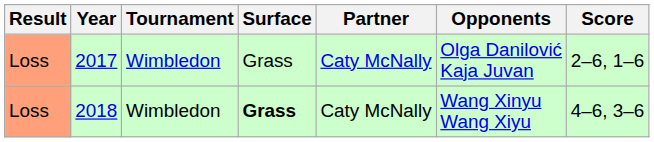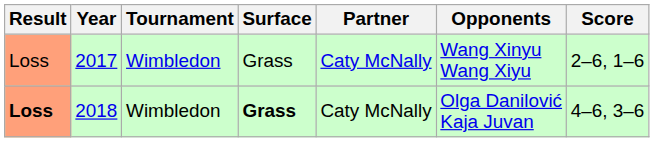2017 | Opponents: Olga Danilović Kaja Juvan -> Wang Xinyu Wang Xiyu
2018 | Result: normal -> bold
2018 | Opponents: Wang Xinyu Wang Xiyu -> Olga Danilović Kaja Juvan
